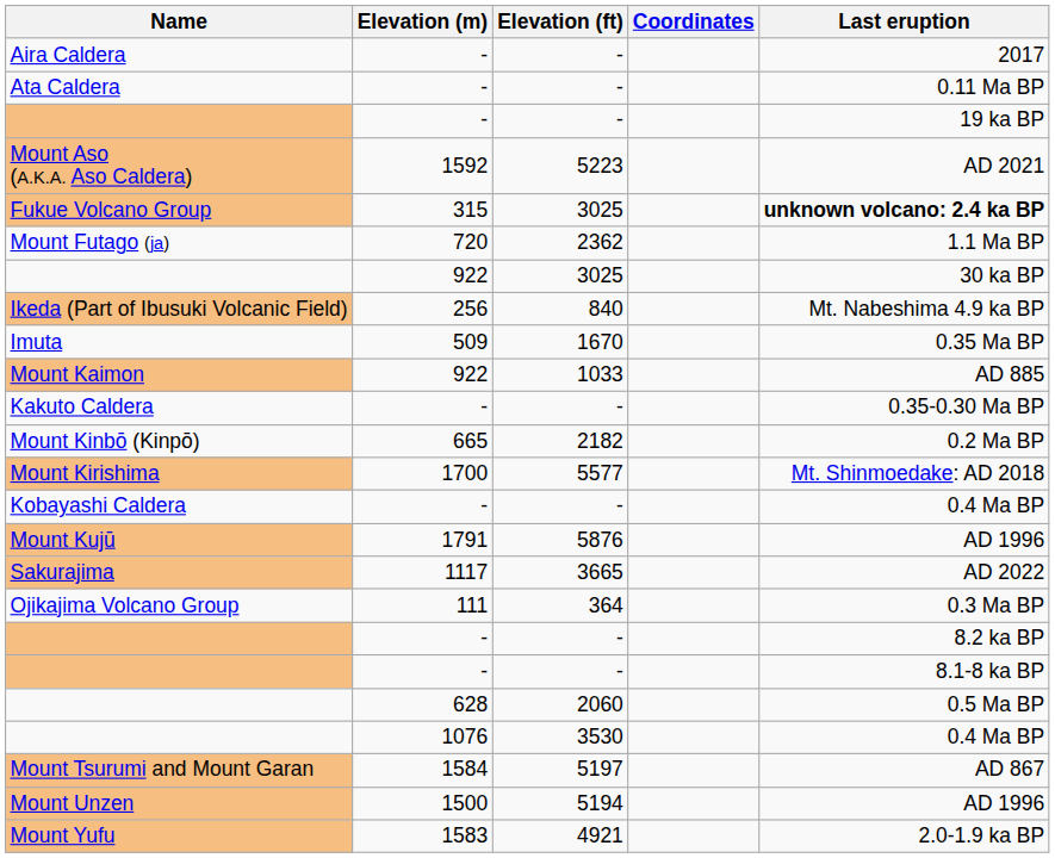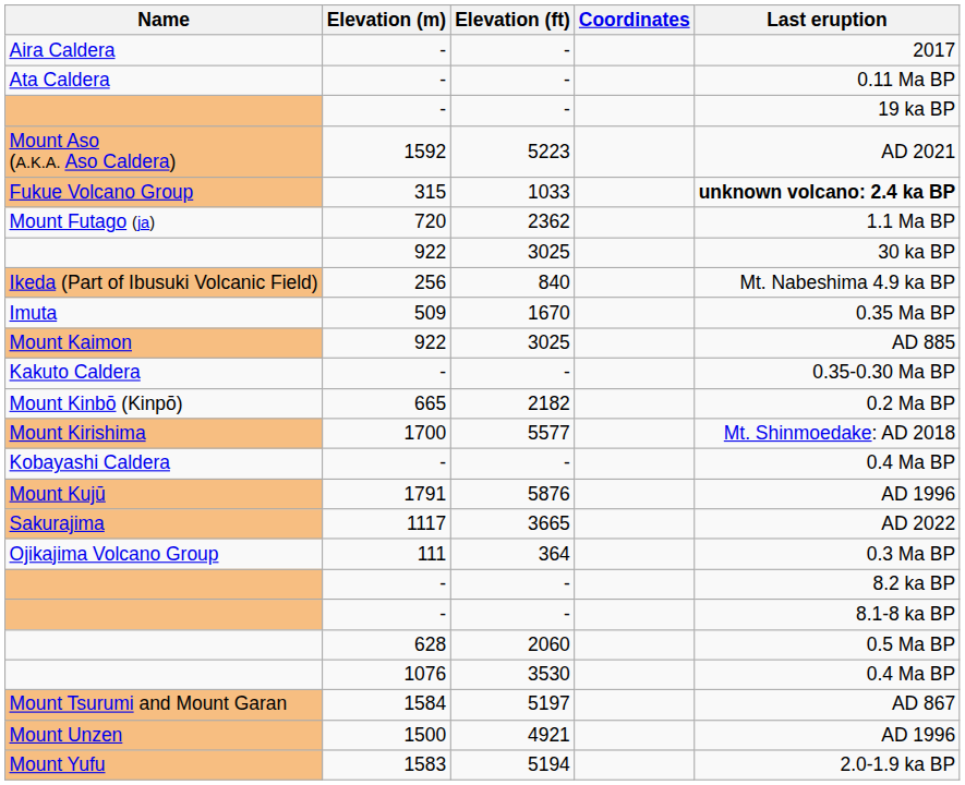Fukue Volcano Group | Elevation (ft): 3025 -> 1033
Mount Kaimon | Elevation (ft): 1033 -> 3025
Mount Unzen | Elevation (ft): 5194 -> 4921
Mount Yufu | Elevation (ft): 4921 -> 5194
